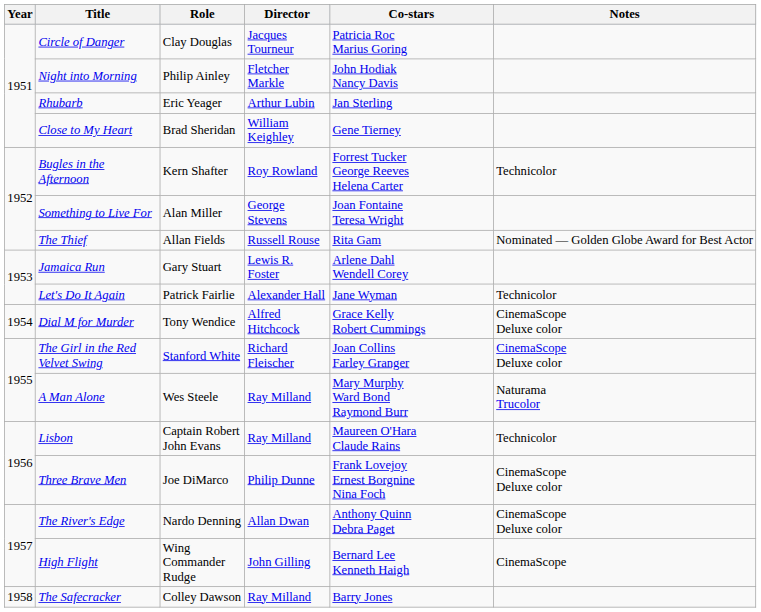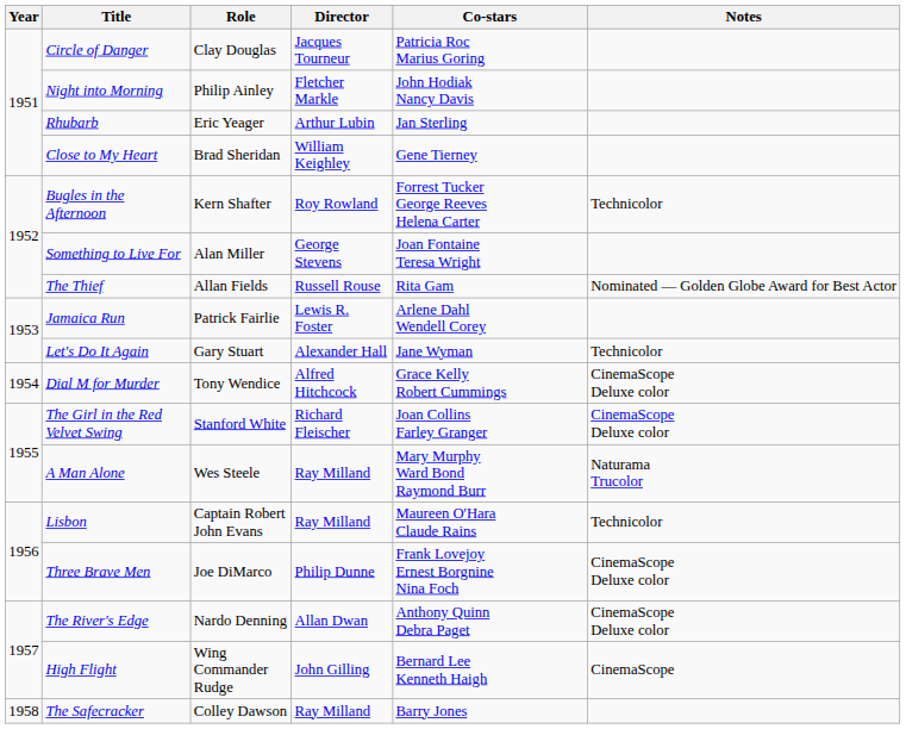Jamaica Run | Role: Gary Stuart -> Patrick Fairlie
Let's Do It Again | Role: Patrick Fairlie -> Gary Stuart
